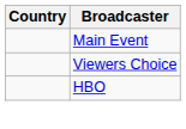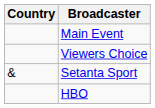+ row: & | Setanta Sport
